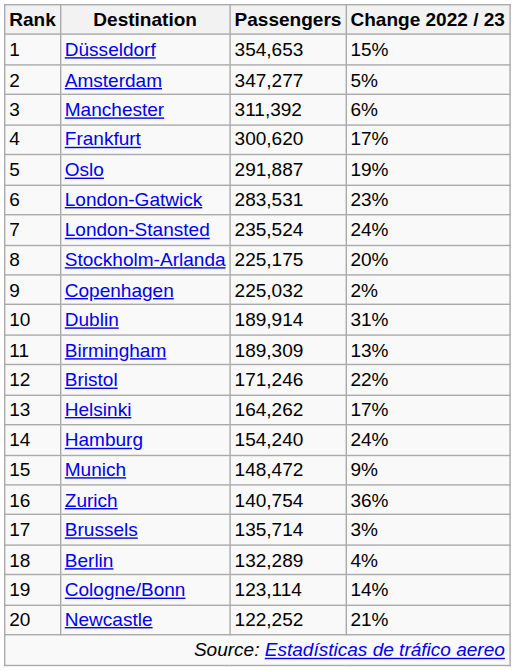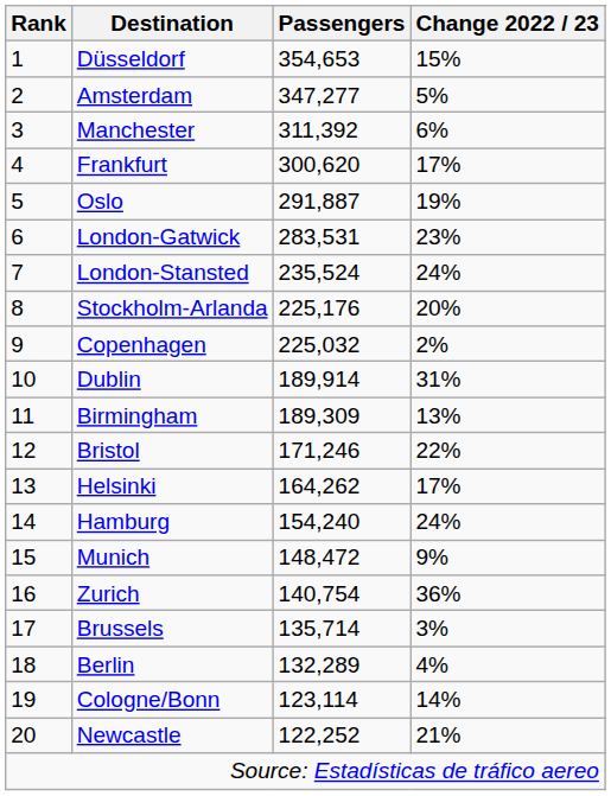Stockholm-Arlanda | Passengers: 225,175 -> 225,176
